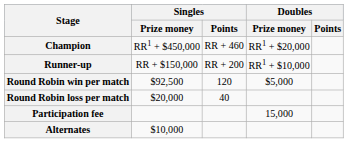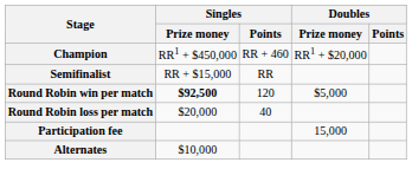- row: Runner-up | RR + $150,000 | RR + 200 | RR1 + $10,000
+ row: Semifinalist | RR + $15,000 | RR
Round Robin win per match | Singles / Prize money: normal -> bold
